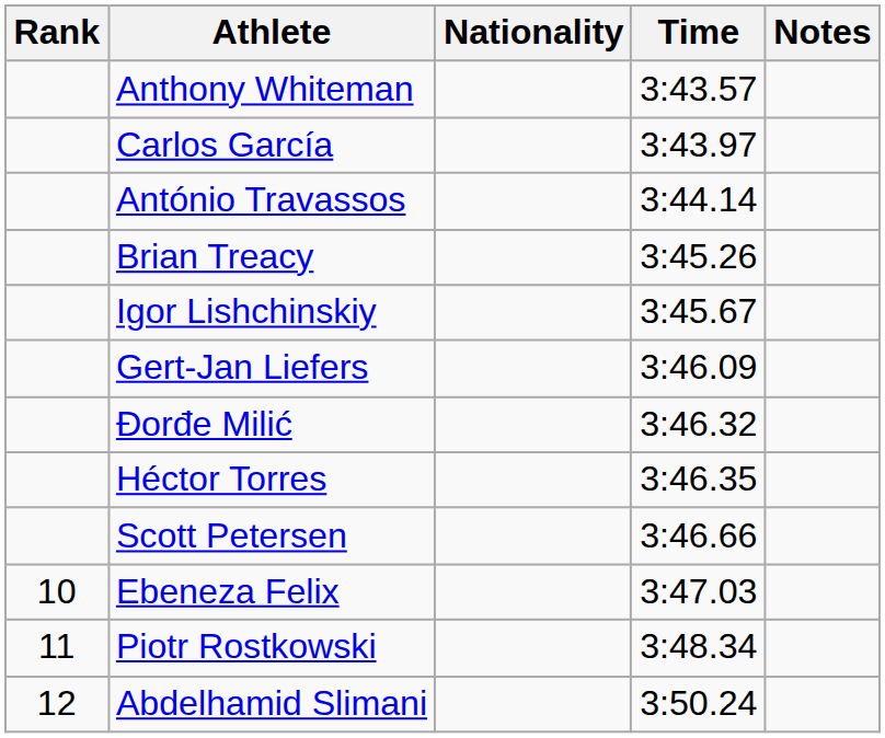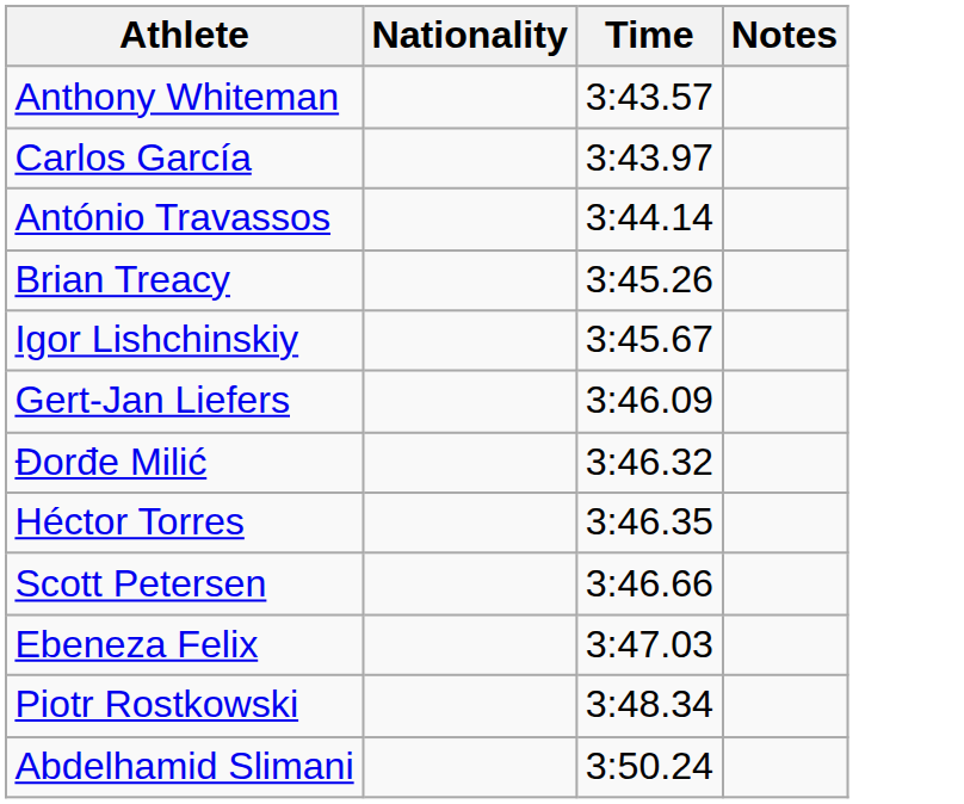- column: Rank | 10 | 11 | 12
